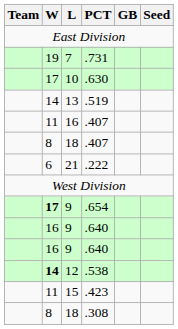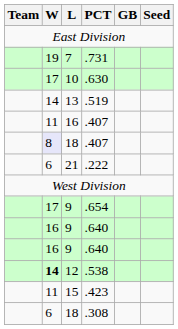18 / .407 | W: no background -> lavender background
.654 | W: bold -> normal
.308 | W: 8 -> 6
